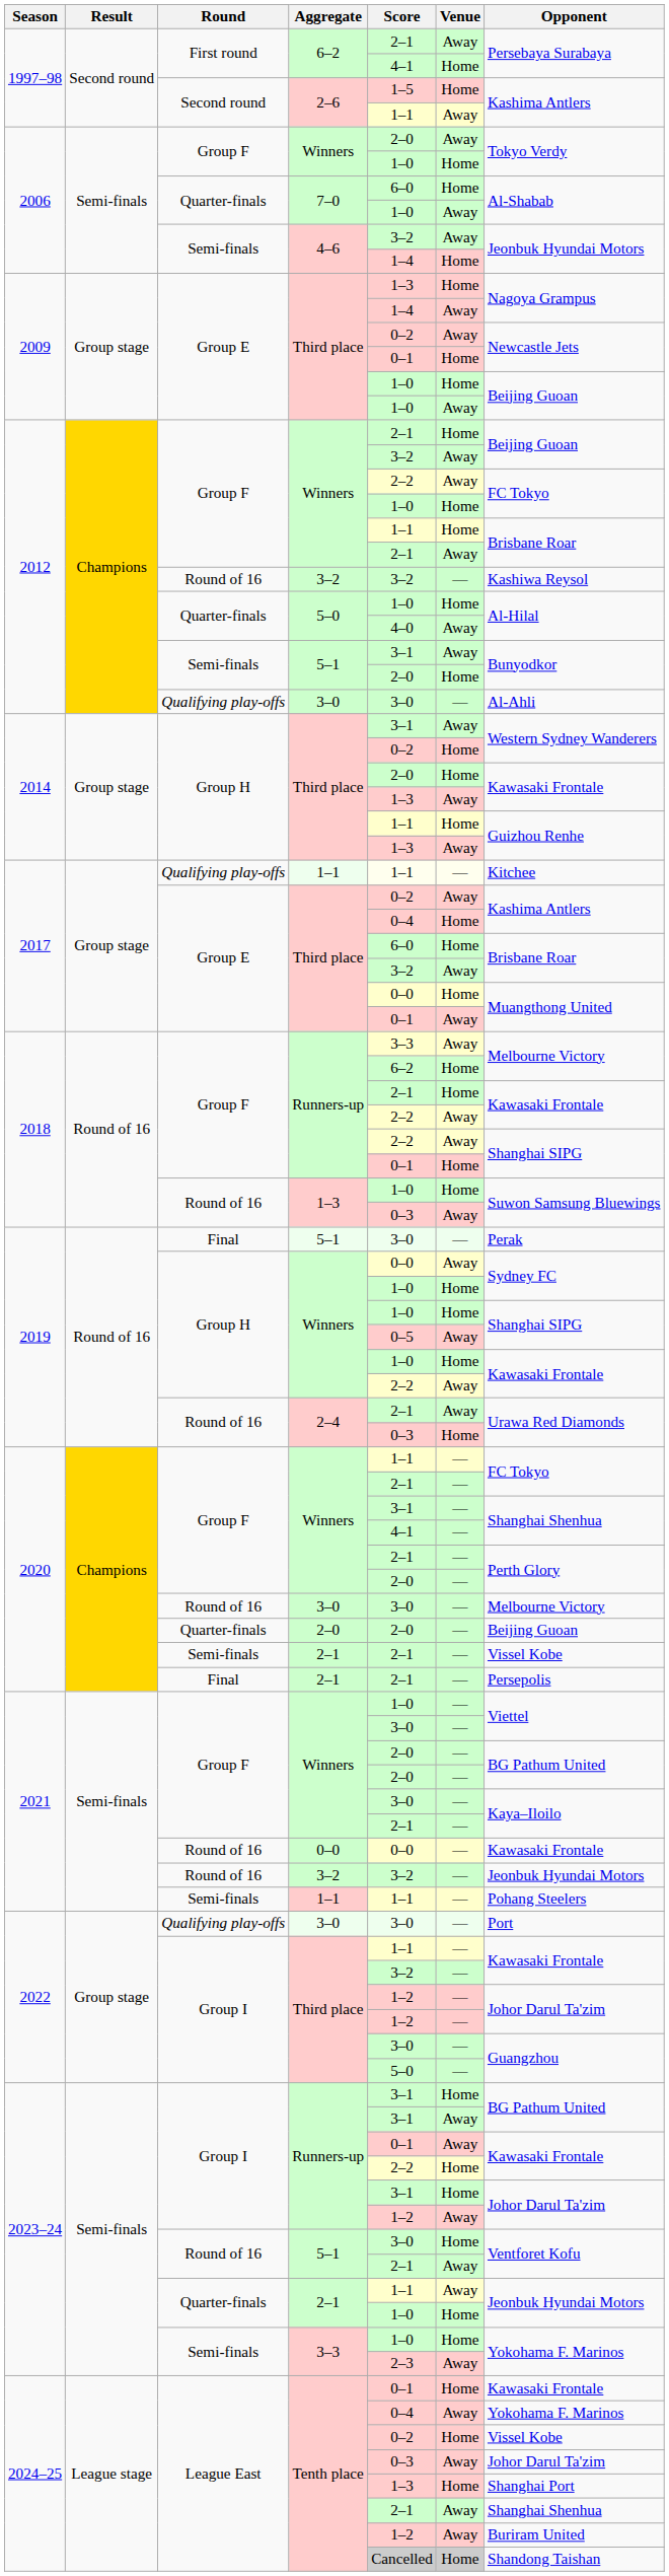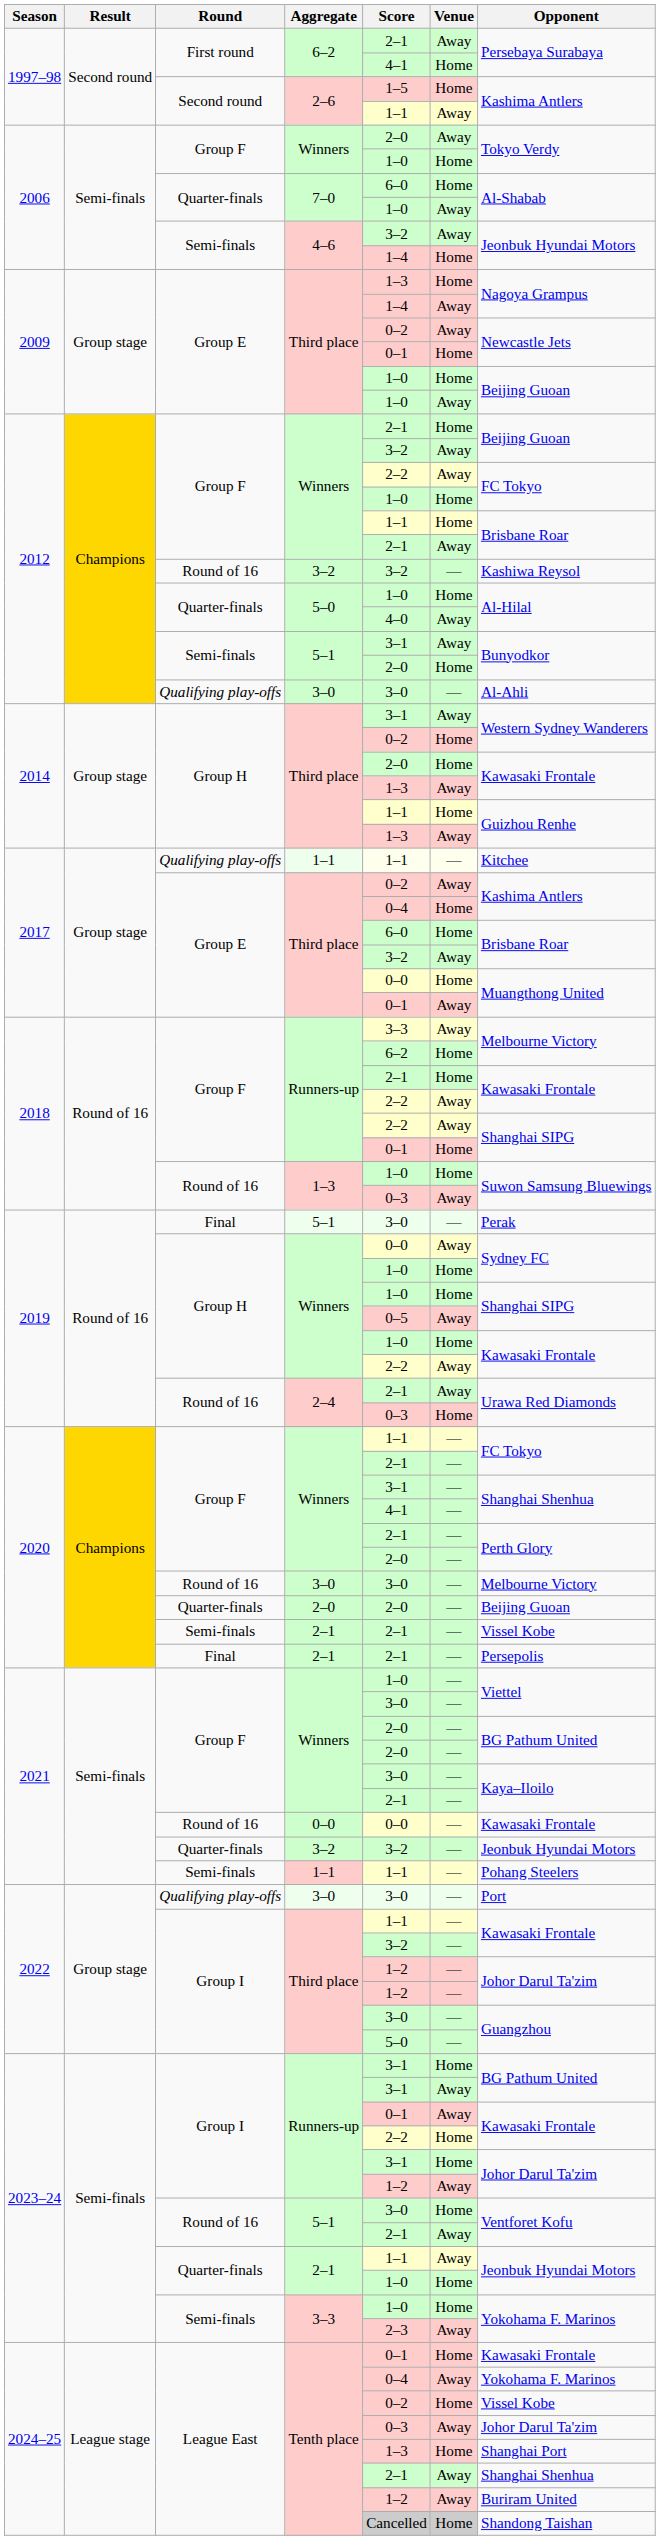2021 / 3–2 | Round: Round of 16 -> Quarter-finals
